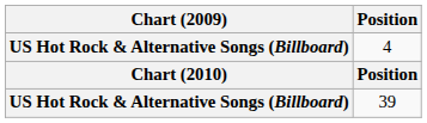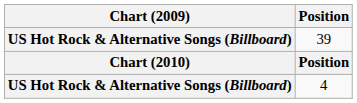rows swapped: 39 <-> 4
